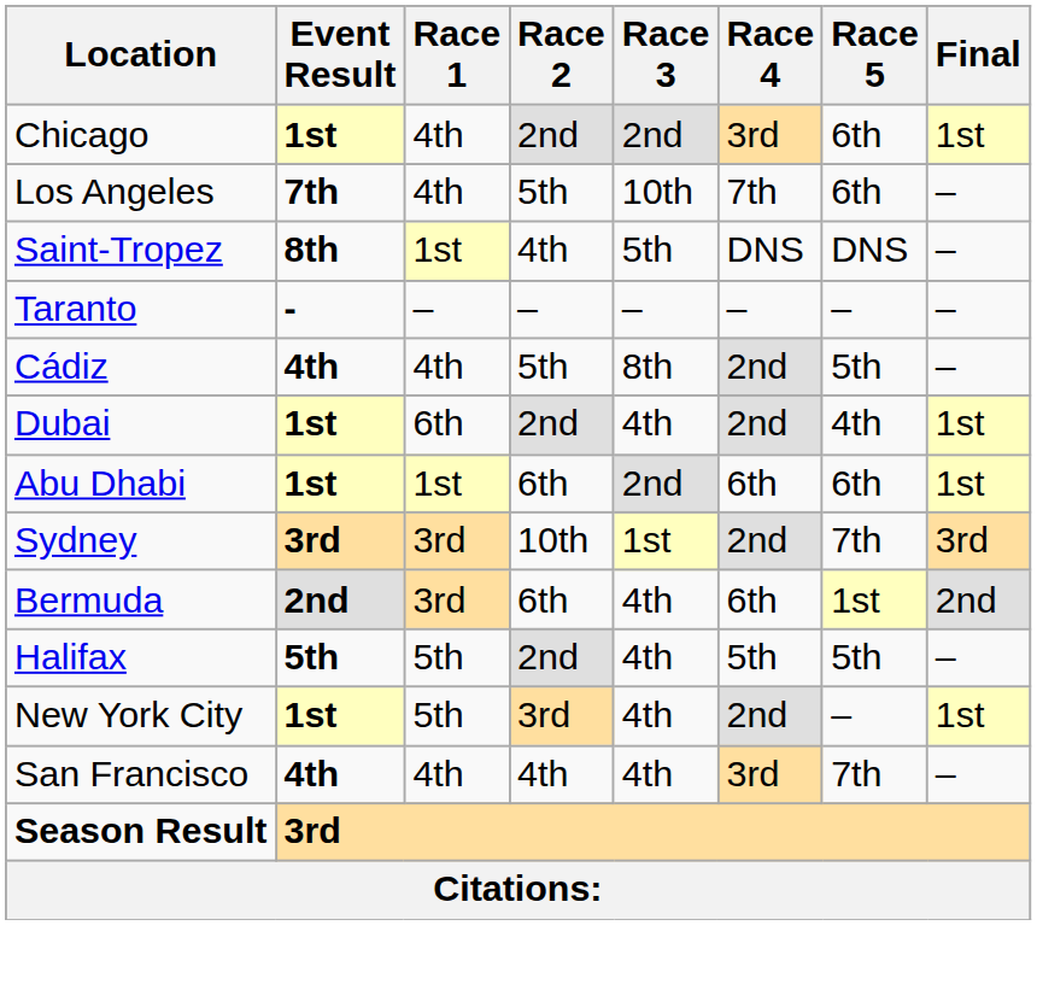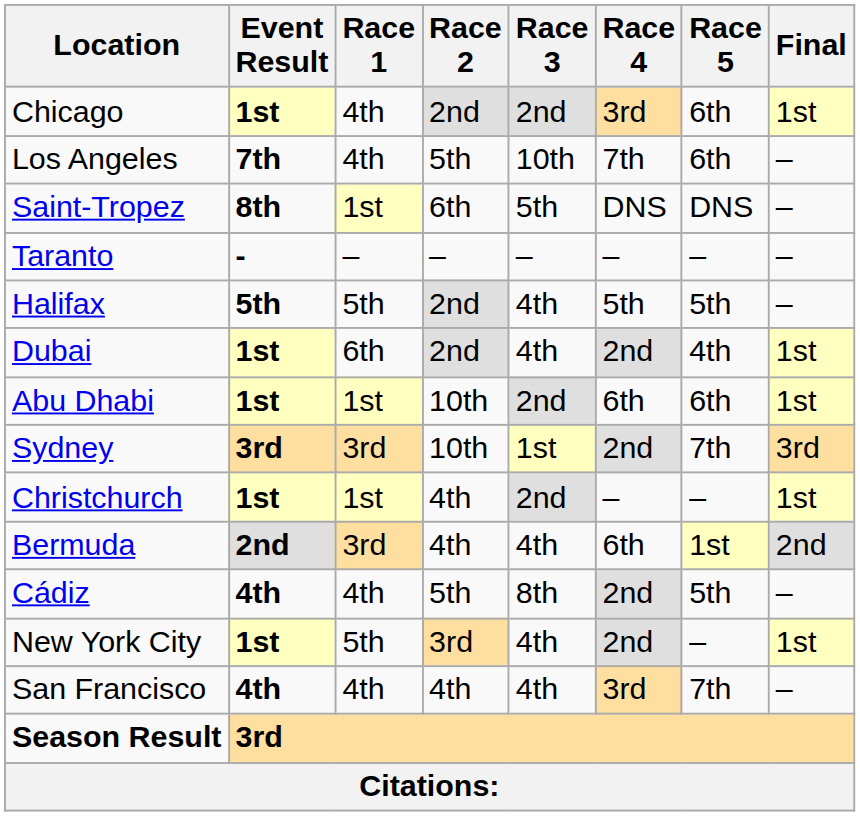Saint-Tropez | Race 2: 4th -> 6th
rows swapped: Cádiz <-> Halifax
Abu Dhabi | Race 2: 6th -> 10th
+ row: Christchurch | 1st | 1st | 4th | 2nd | – | – | 1st
Bermuda | Race 2: 6th -> 4th
